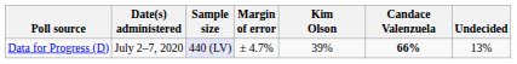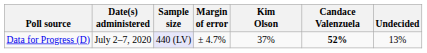Data for Progress (D) | Kim Olson: 39% -> 37%
Data for Progress (D) | Candace Valenzuela: 66% -> 52%
